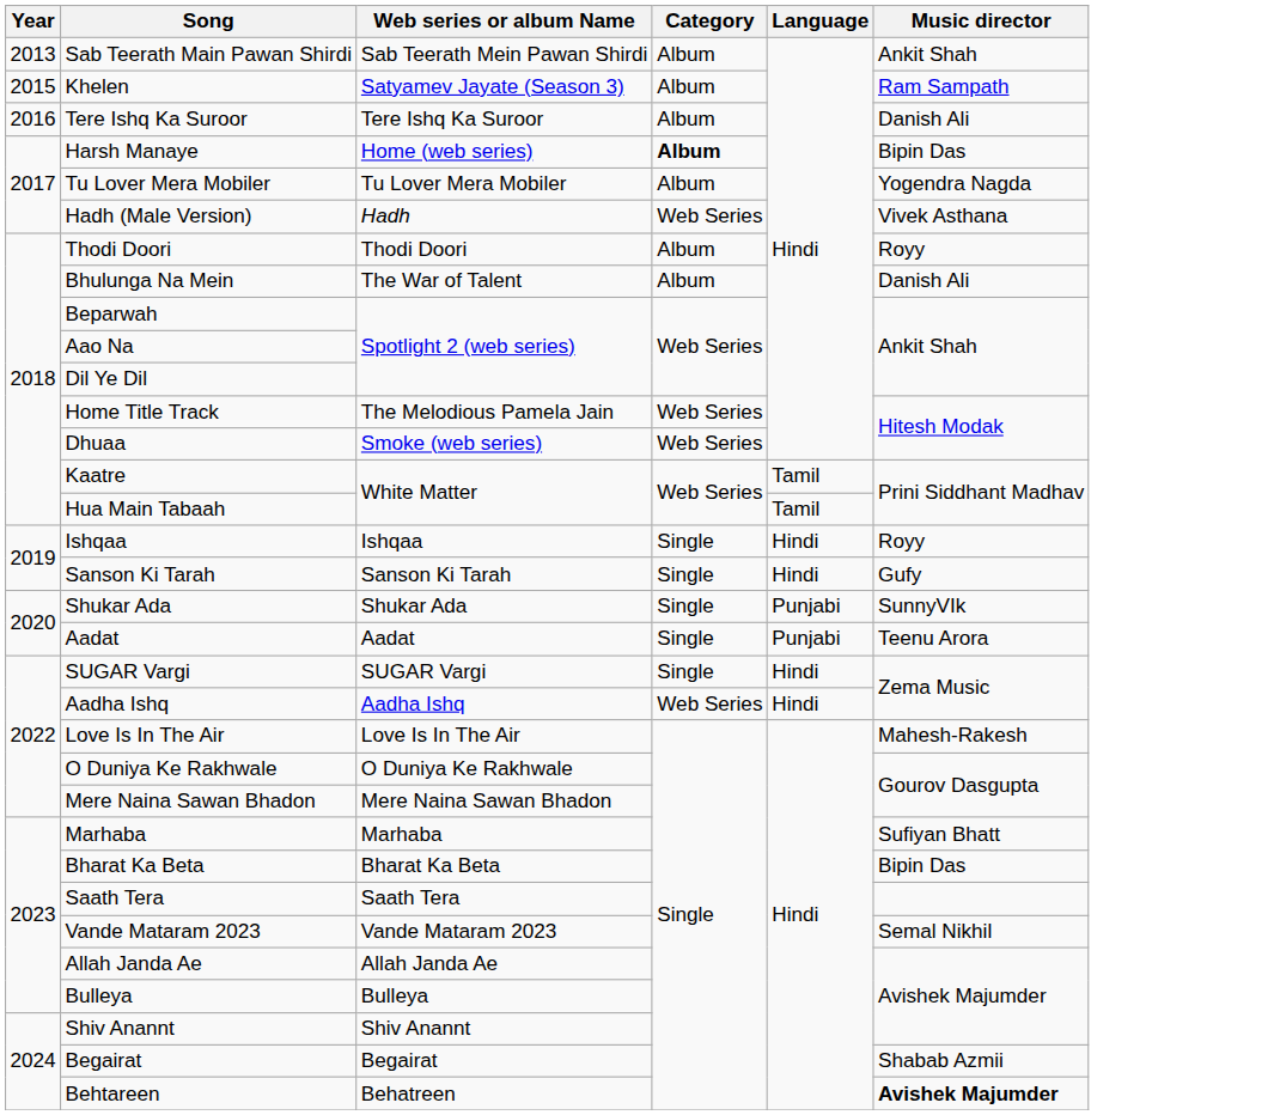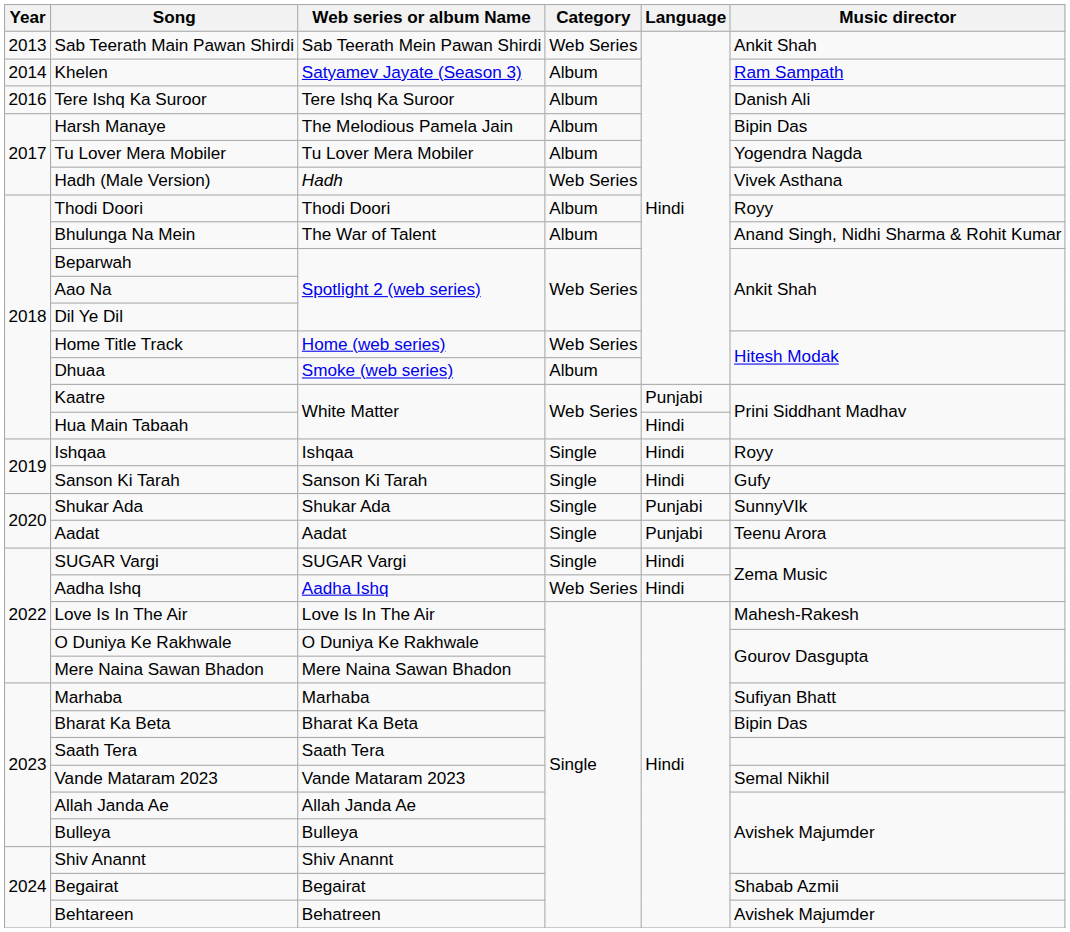Sab Teerath Main Pawan Shirdi | Category: Album -> Web Series
Khelen | Year: 2015 -> 2014
Harsh Manaye | Web series or album Name: Home (web series) -> The Melodious Pamela Jain
Harsh Manaye | Category: bold -> normal
Bhulunga Na Mein | Music director: Danish Ali -> Anand Singh, Nidhi Sharma & Rohit Kumar
Home Title Track | Web series or album Name: The Melodious Pamela Jain -> Home (web series)
Dhuaa | Category: Web Series -> Album
Kaatre | Language: Tamil -> Punjabi
Hua Main Tabaah | Language: Tamil -> Hindi
Behtareen | Music director: bold -> normal
